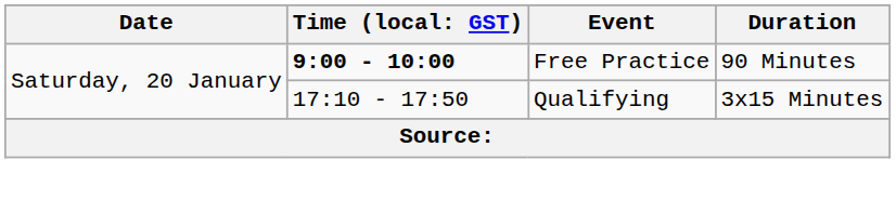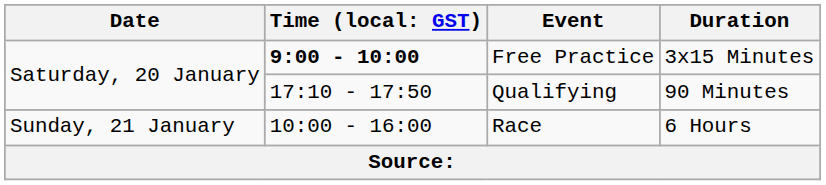Free Practice | Duration: 90 Minutes -> 3x15 Minutes
Qualifying | Duration: 3x15 Minutes -> 90 Minutes
+ row: Sunday, 21 January | 10:00 - 16:00 | Race | 6 Hours
